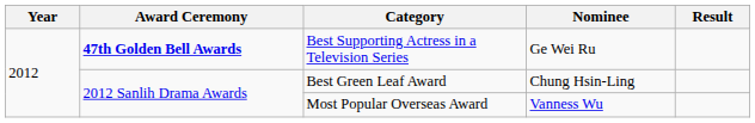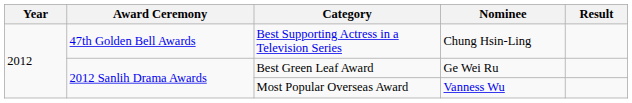Best Supporting Actress in a Television Series | Award Ceremony: bold -> normal
Best Supporting Actress in a Television Series | Nominee: Ge Wei Ru -> Chung Hsin-Ling
Best Green Leaf Award | Nominee: Chung Hsin-Ling -> Ge Wei Ru
